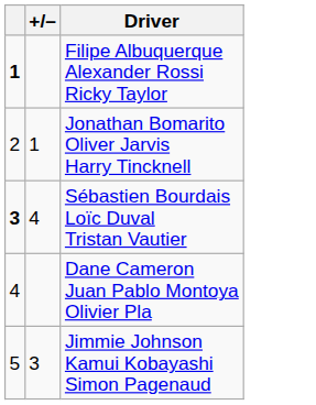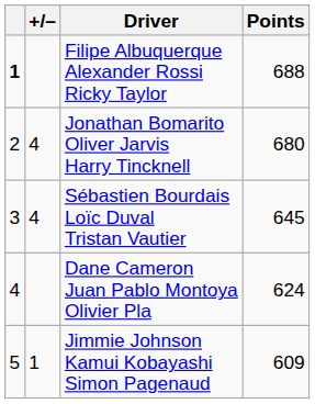+ column: Points | 688 | 680 | 645 | 624 | 609
Jonathan Bomarito Oliver Jarvis Harry Tincknell | +/–: 1 -> 4
Sébastien Bourdais Loïc Duval Tristan Vautier | column 1: bold -> normal
Jimmie Johnson Kamui Kobayashi Simon Pagenaud | +/–: 3 -> 1
